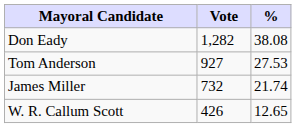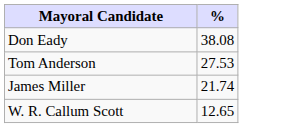- column: Vote | 1,282 | 927 | 732 | 426
